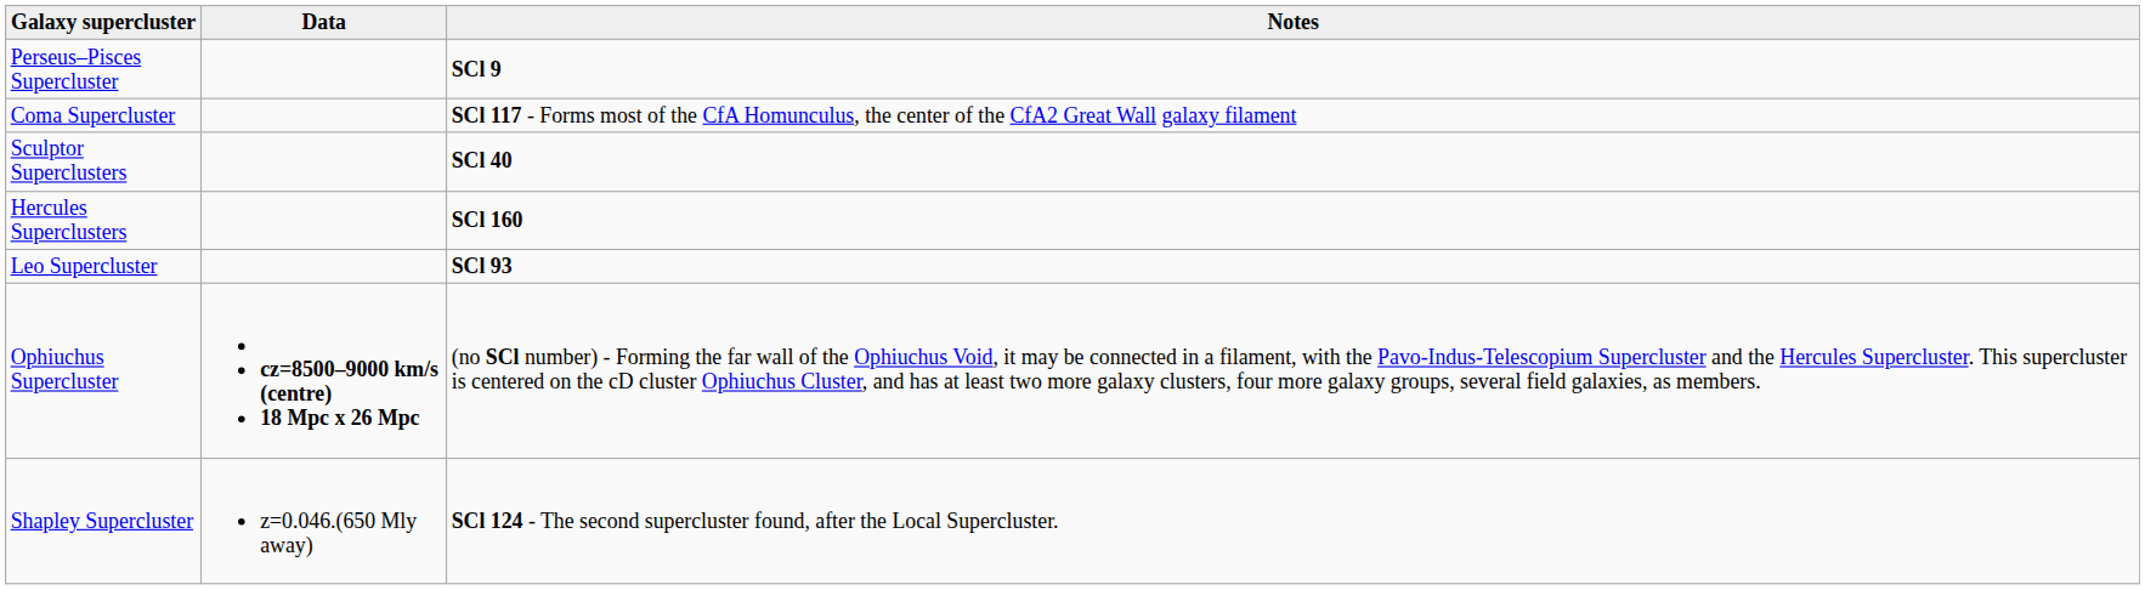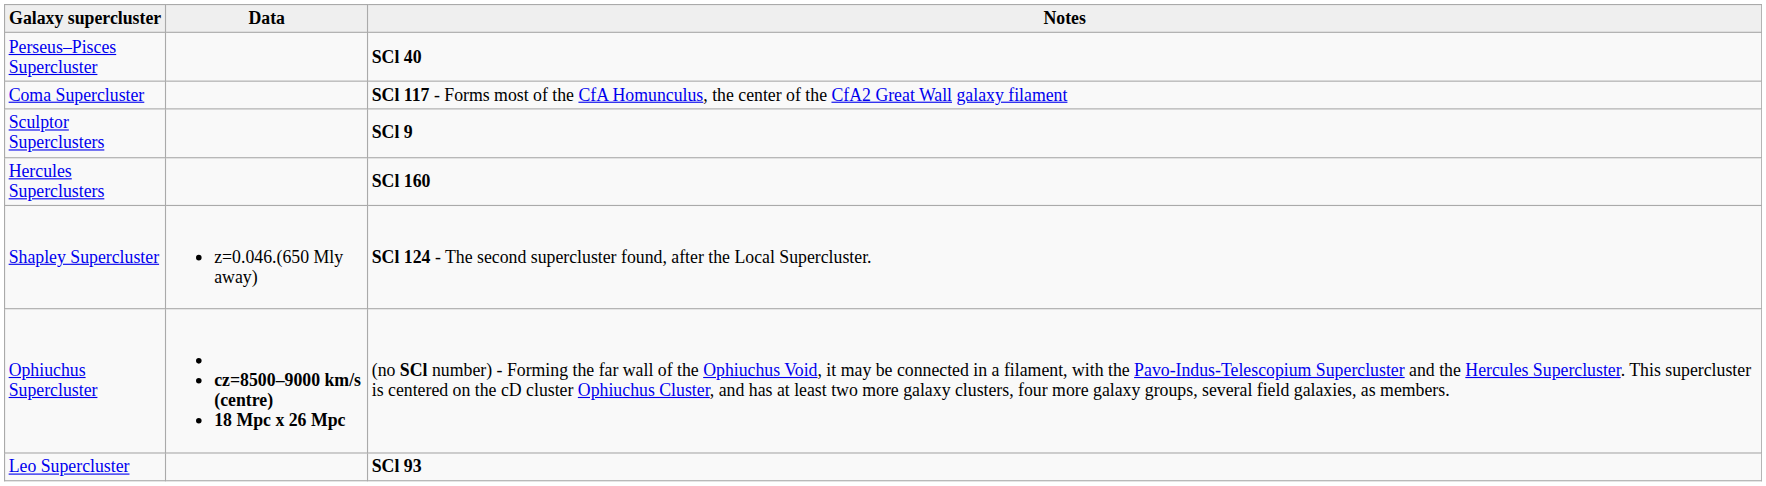Perseus–Pisces Supercluster | Notes: SCl 9 -> SCl 40
Sculptor Superclusters | Notes: SCl 40 -> SCl 9
rows swapped: Leo Supercluster <-> Shapley Supercluster
